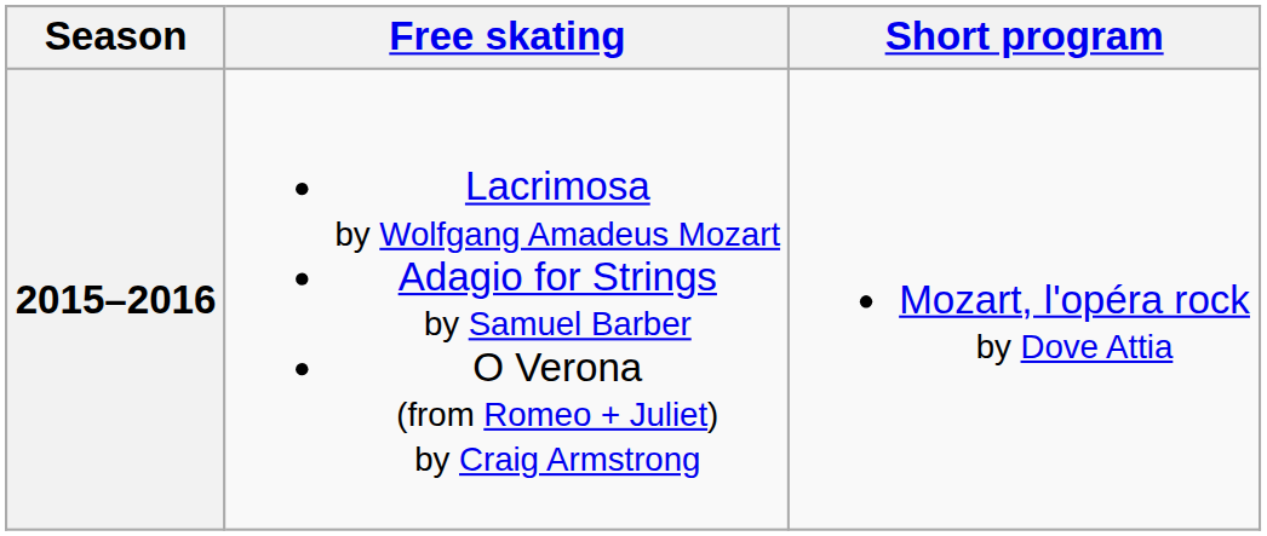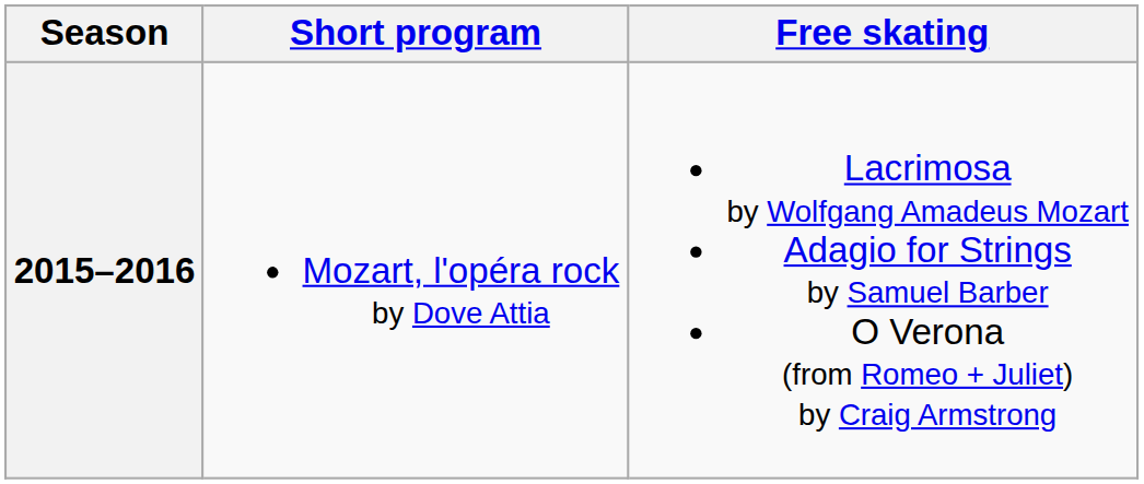columns swapped: Short program <-> Free skating
